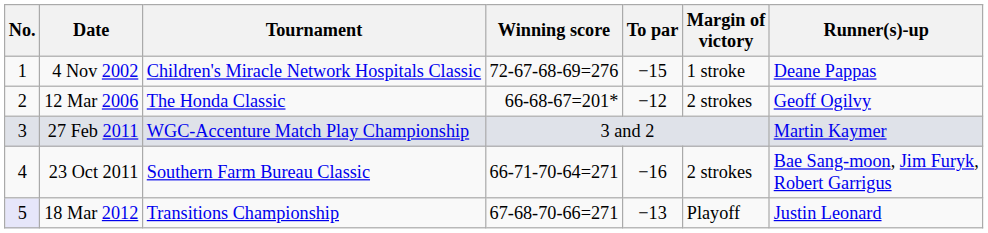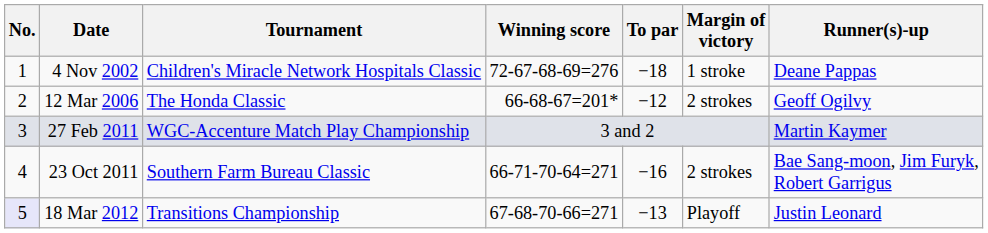4 Nov 2002 | To par: −15 -> −18
